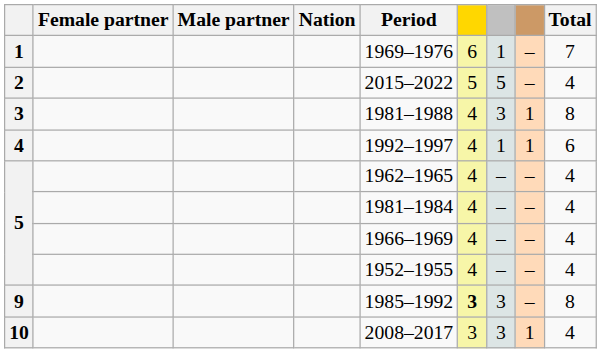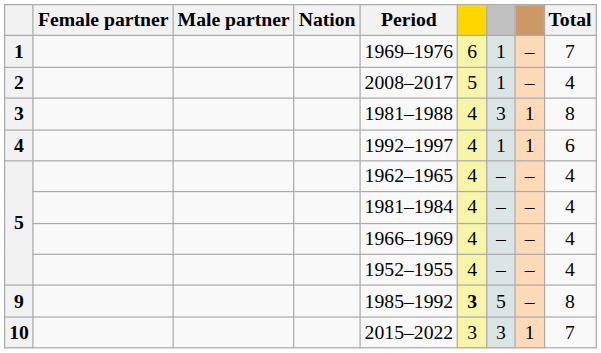2 | Period: 2015–2022 -> 2008–2017
2 | column 7: 5 -> 1
9 | column 7: 3 -> 5
10 | Period: 2008–2017 -> 2015–2022
10 | Total: 4 -> 7
